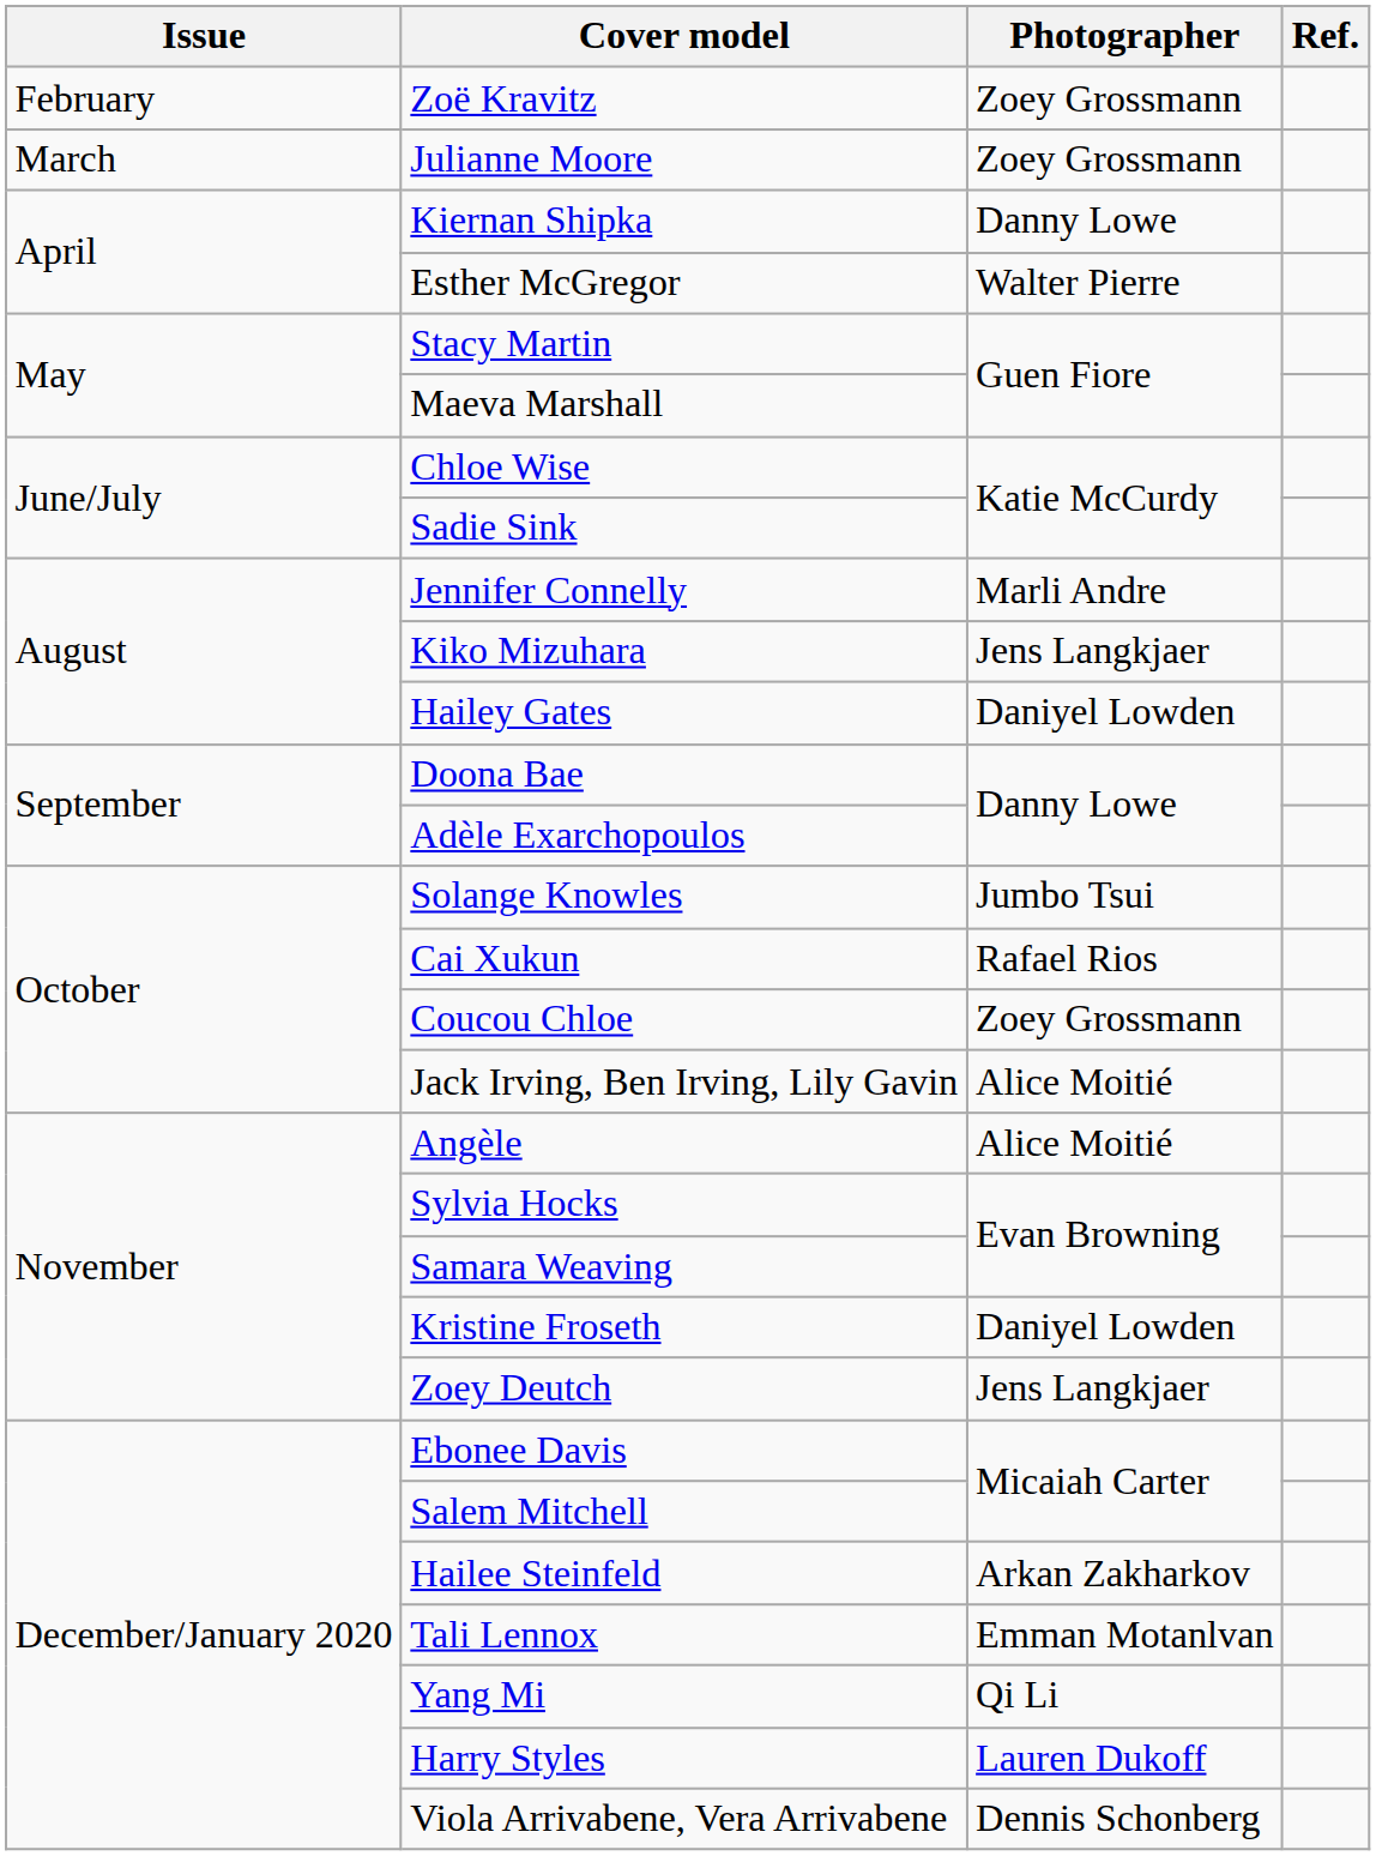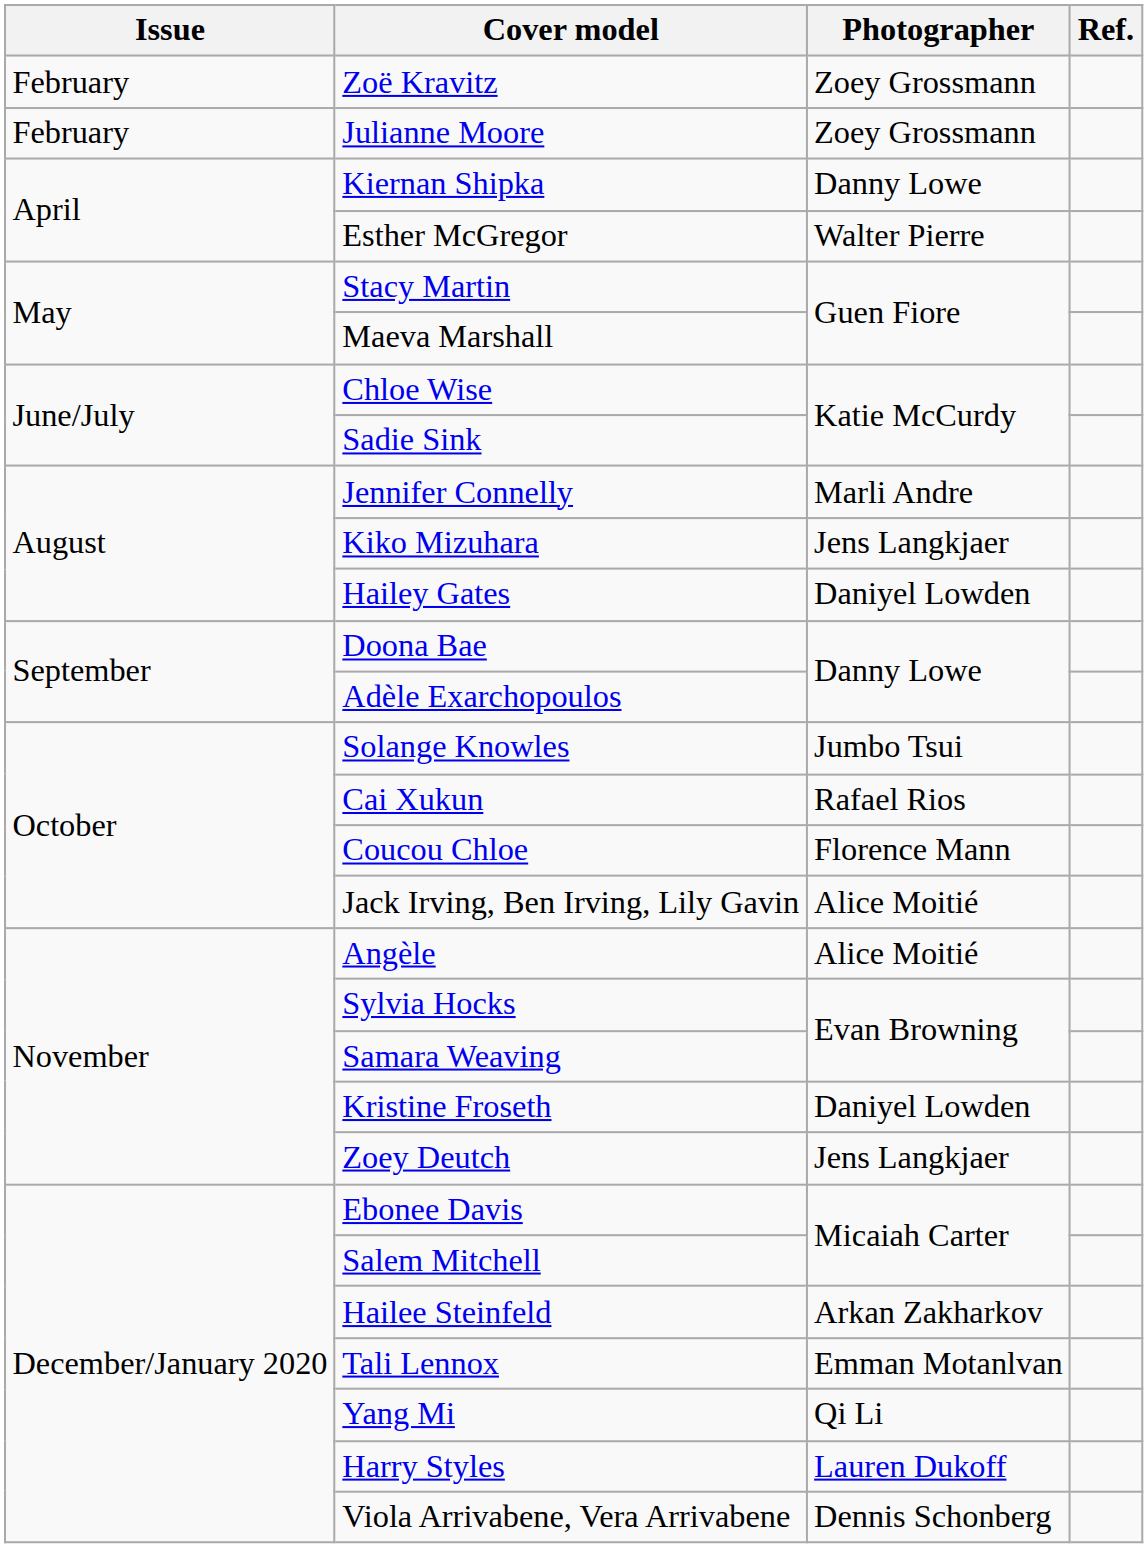Julianne Moore | Issue: March -> February
Coucou Chloe | Photographer: Zoey Grossmann -> Florence Mann
